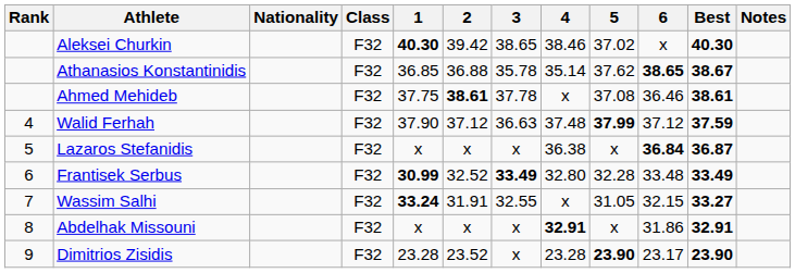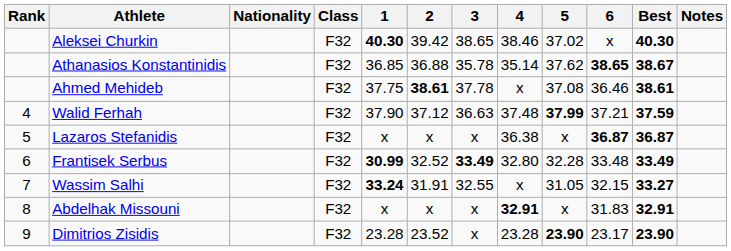Walid Ferhah | 6: 37.12 -> 37.21
Lazaros Stefanidis | 6: 36.84 -> 36.87
Abdelhak Missouni | 6: 31.86 -> 31.83
